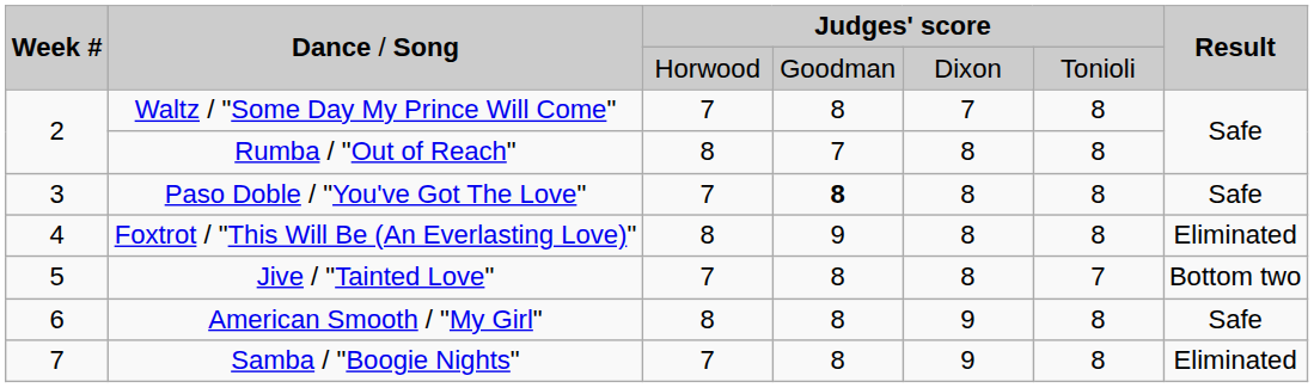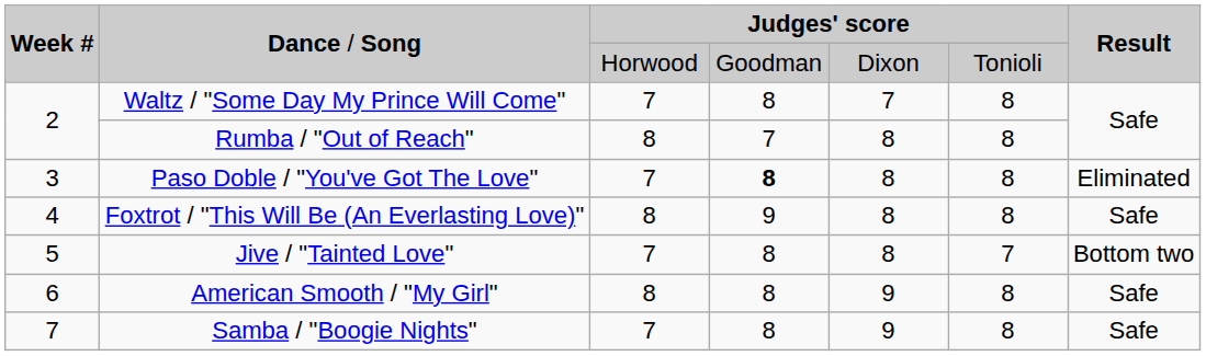Paso Doble / "You've Got The Love" | column 7: Safe -> Eliminated
Foxtrot / "This Will Be (An Everlasting Love)" | column 7: Eliminated -> Safe
Samba / "Boogie Nights" | column 7: Eliminated -> Safe
